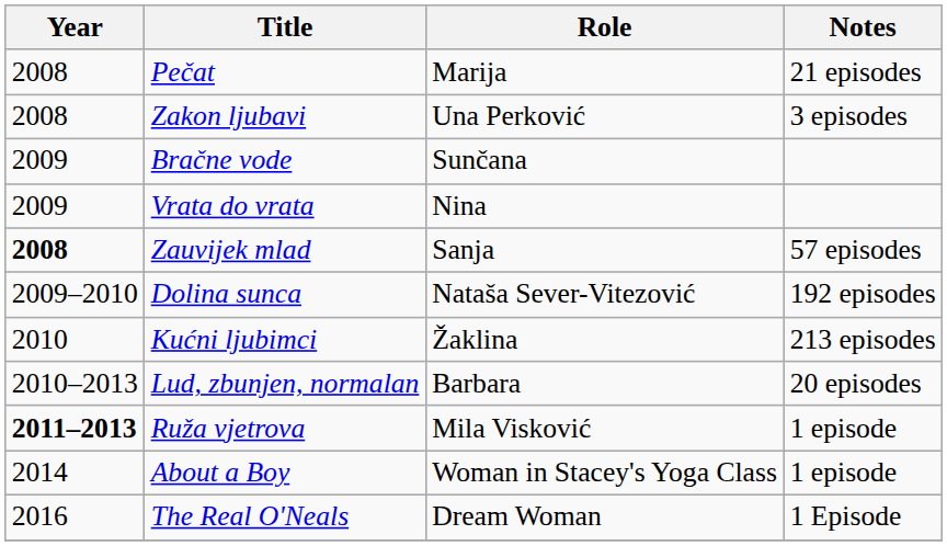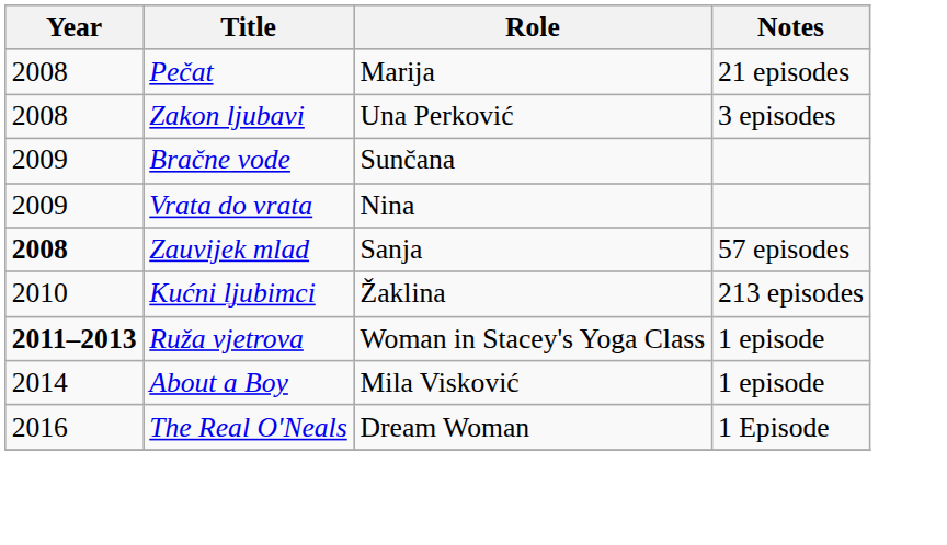- row: 2009–2010 | Dolina sunca | Nataša Sever-Vitezović | 192 episodes
- row: 2010–2013 | Lud, zbunjen, normalan | Barbara | 20 episodes
Ruža vjetrova | Role: Mila Visković -> Woman in Stacey's Yoga Class
About a Boy | Role: Woman in Stacey's Yoga Class -> Mila Visković
